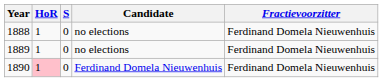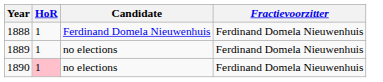- column: S | 0 | 0 | 0
1888 | Candidate: no elections -> Ferdinand Domela Nieuwenhuis
1890 | Candidate: Ferdinand Domela Nieuwenhuis -> no elections
